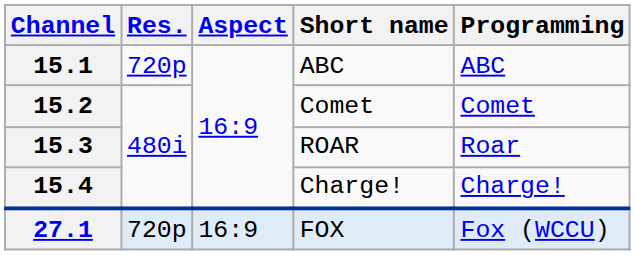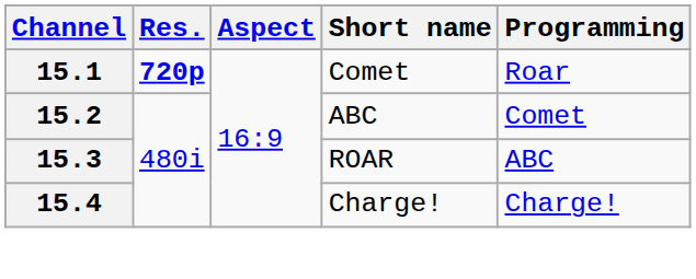15.1 | Res.: normal -> bold
15.1 | Short name: ABC -> Comet
15.1 | Programming: ABC -> Roar
15.2 | Short name: Comet -> ABC
15.3 | Programming: Roar -> ABC
- row: 27.1 | 720p | 16:9 | FOX | Fox (WCCU)
